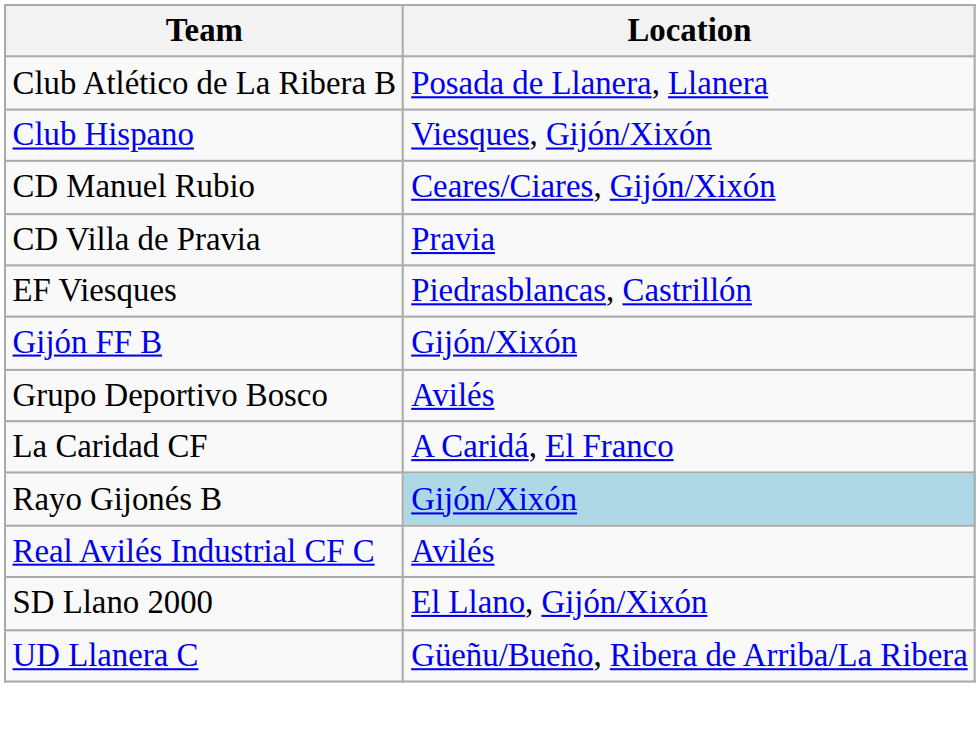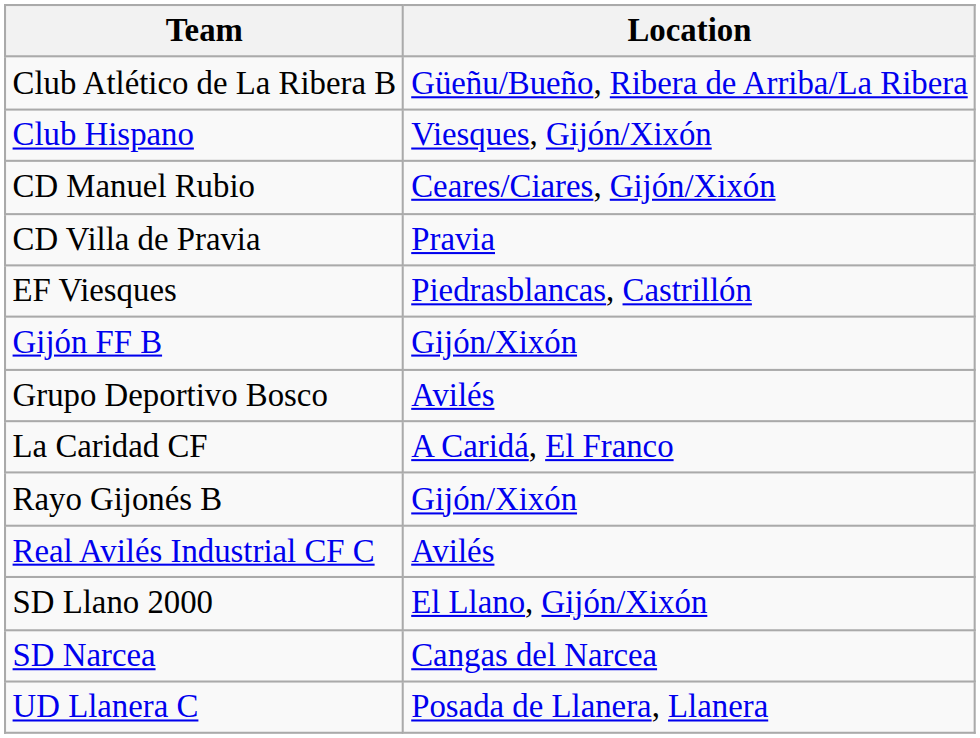Club Atlético de La Ribera B | Location: Posada de Llanera, Llanera -> Güeñu/Bueño, Ribera de Arriba/La Ribera
Rayo Gijonés B | Location: lightblue background -> no background
+ row: SD Narcea | Cangas del Narcea
UD Llanera C | Location: Güeñu/Bueño, Ribera de Arriba/La Ribera -> Posada de Llanera, Llanera
